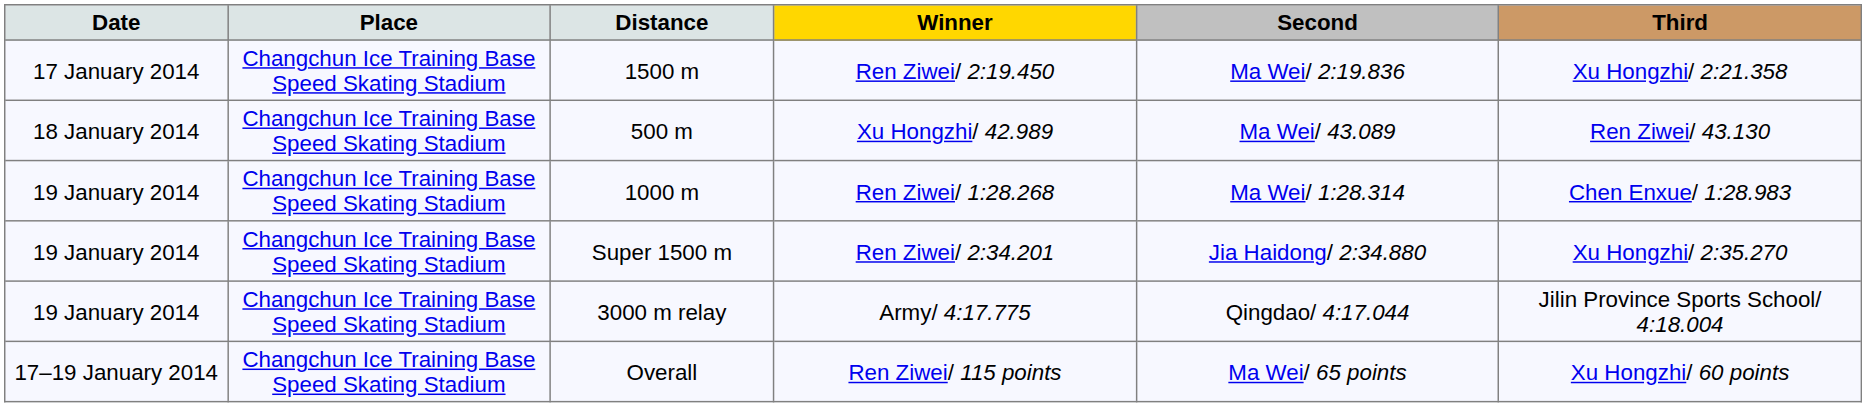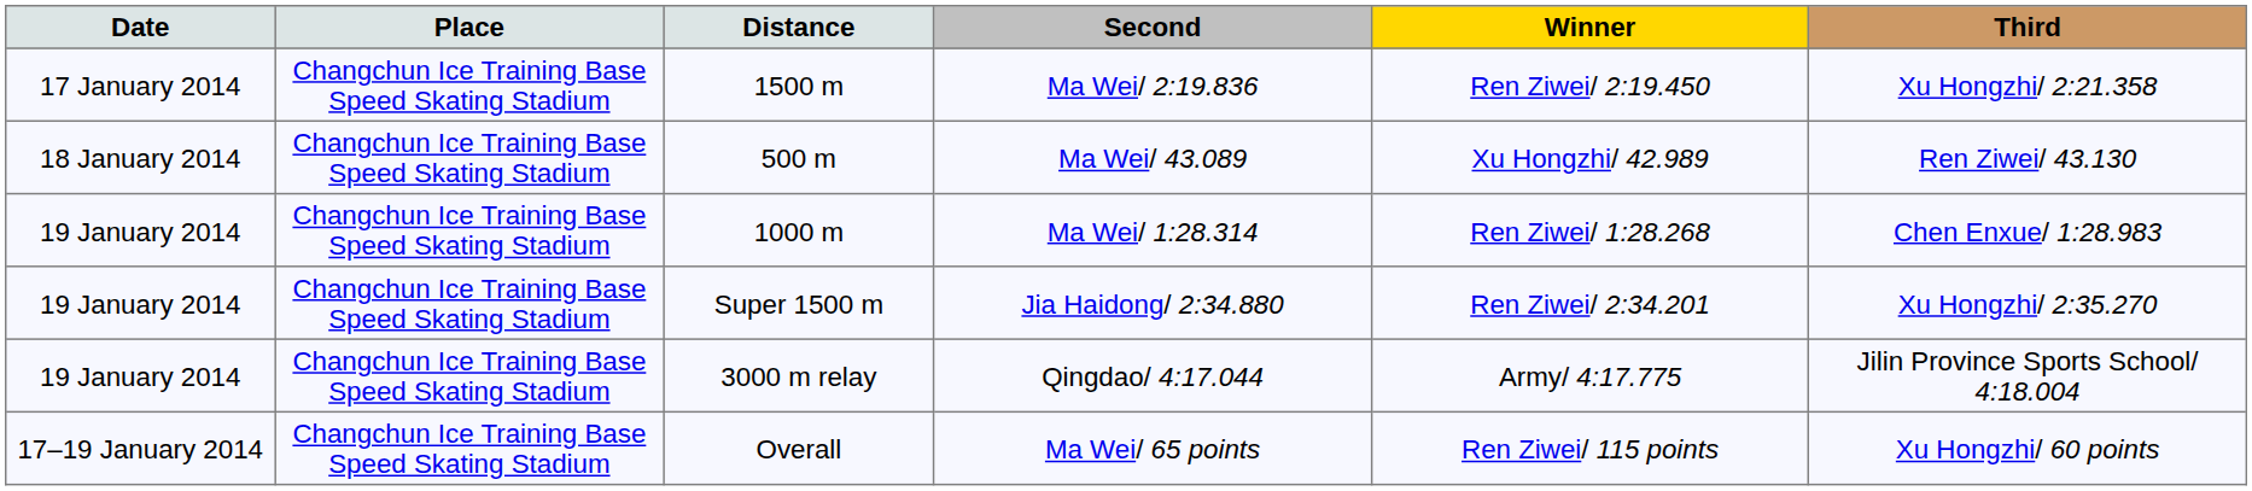columns swapped: Winner <-> Second
